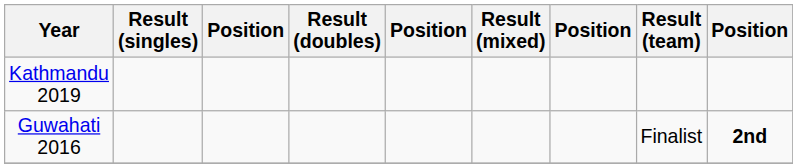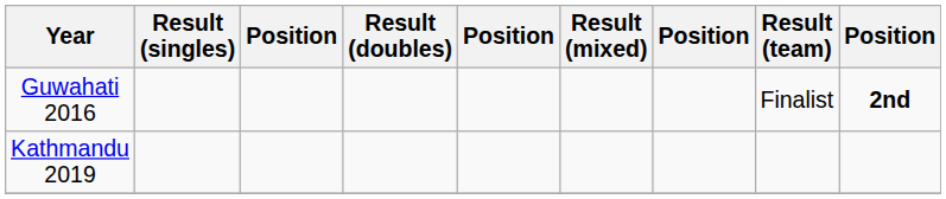rows swapped: Guwahati 2016 <-> Kathmandu 2019
